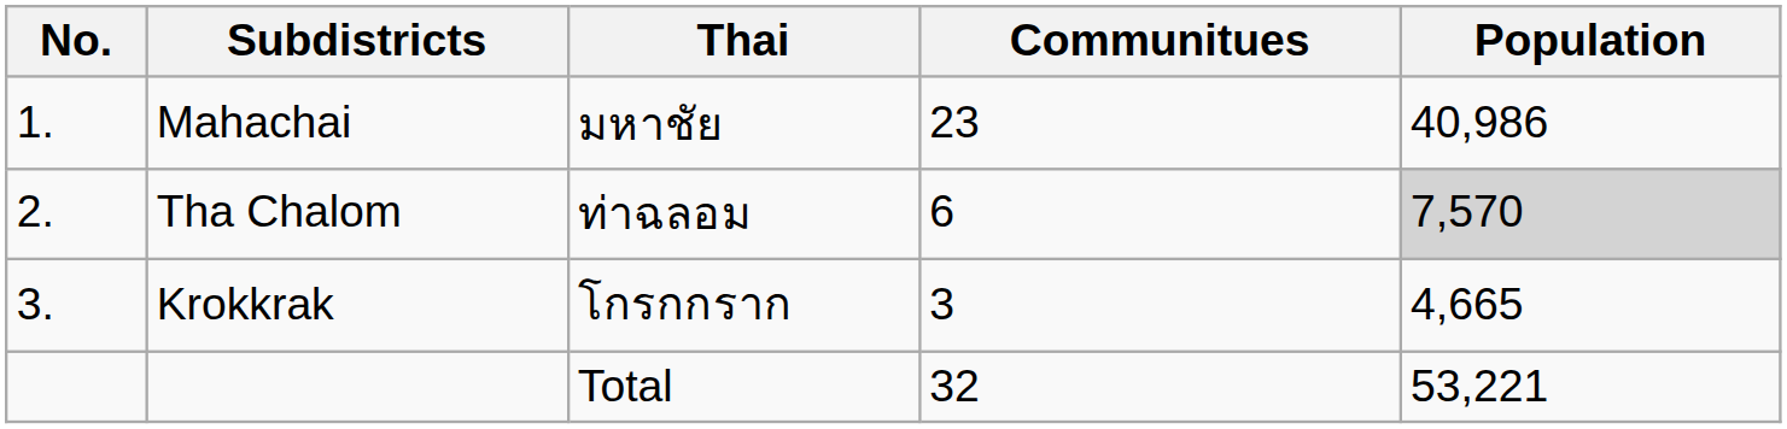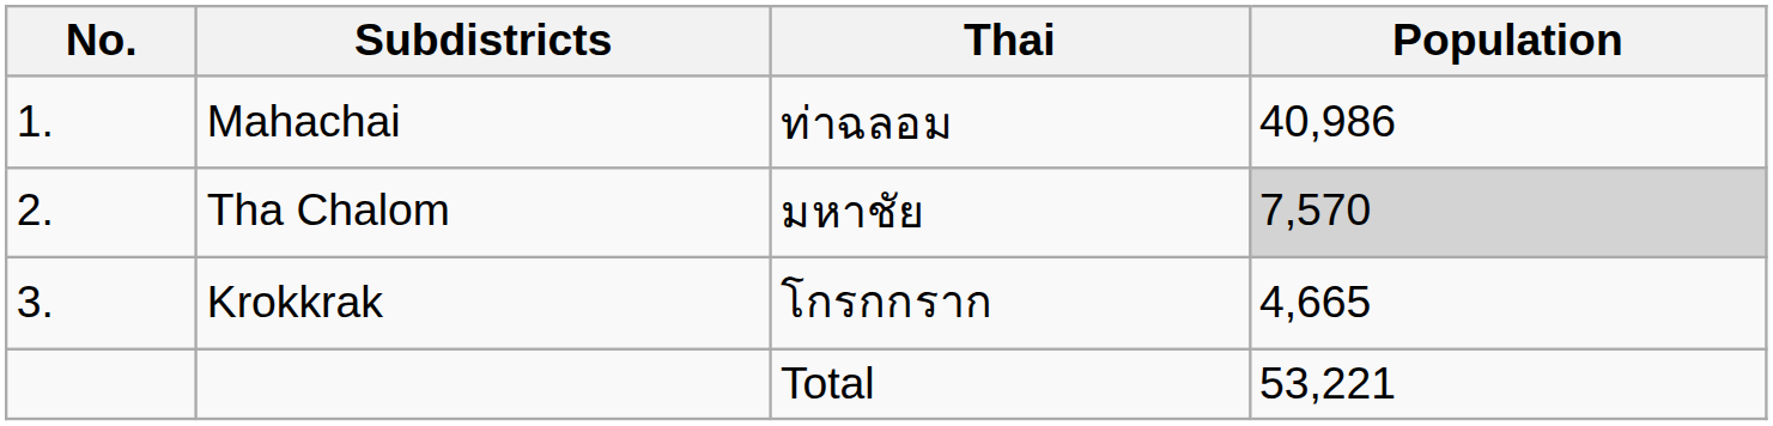- column: Communitues | 23 | 6 | 3 | 32
Mahachai | Thai: มหาชัย -> ท่าฉลอม
Tha Chalom | Thai: ท่าฉลอม -> มหาชัย
